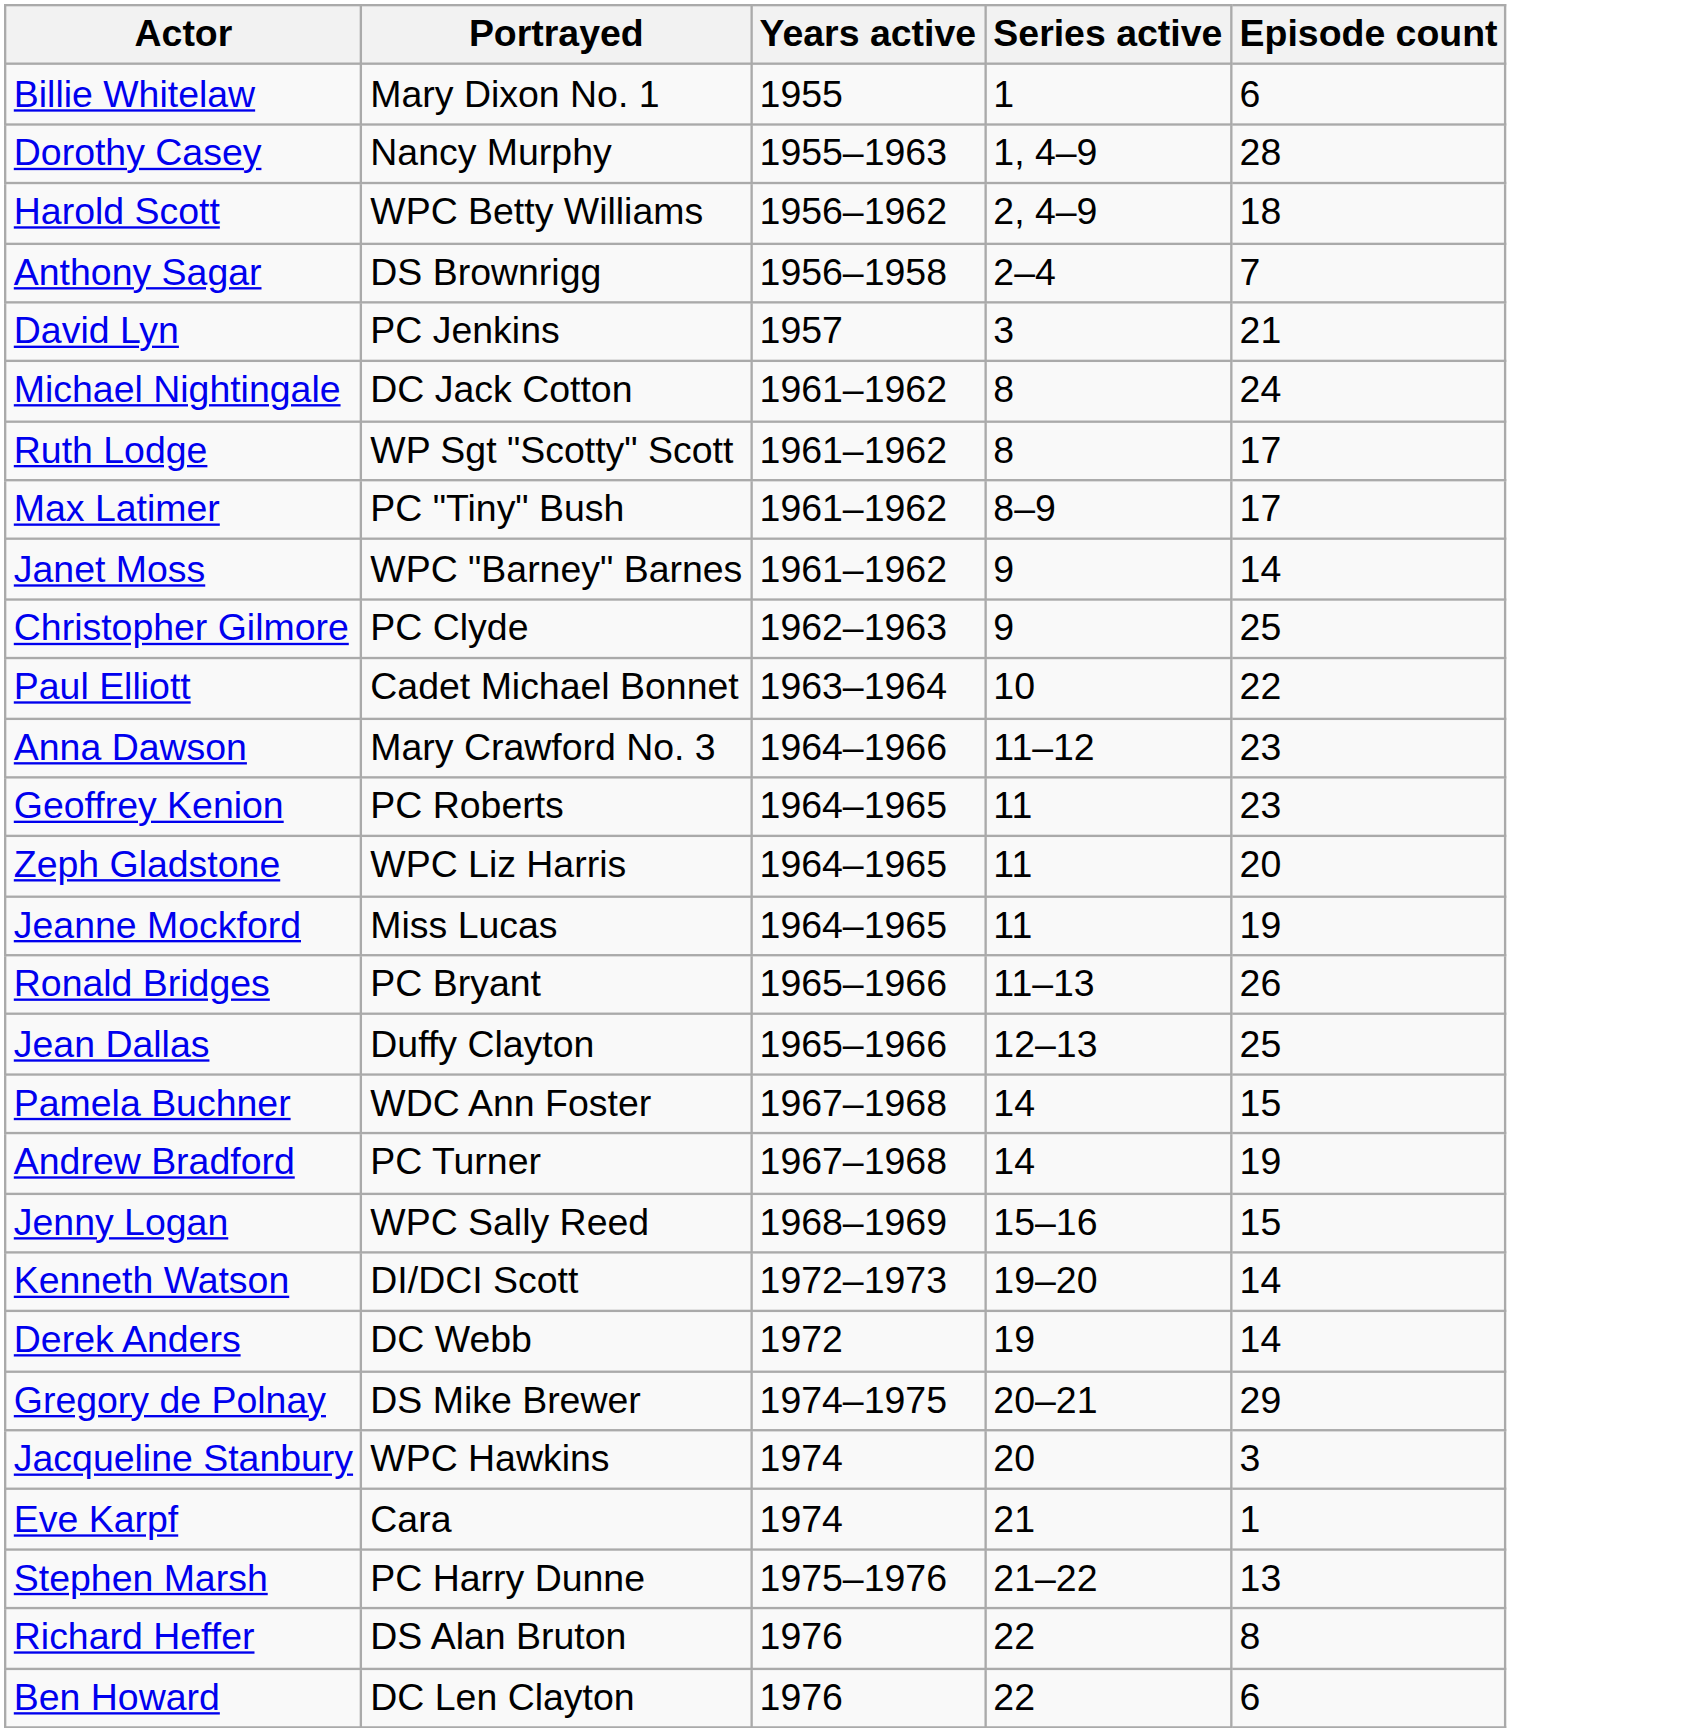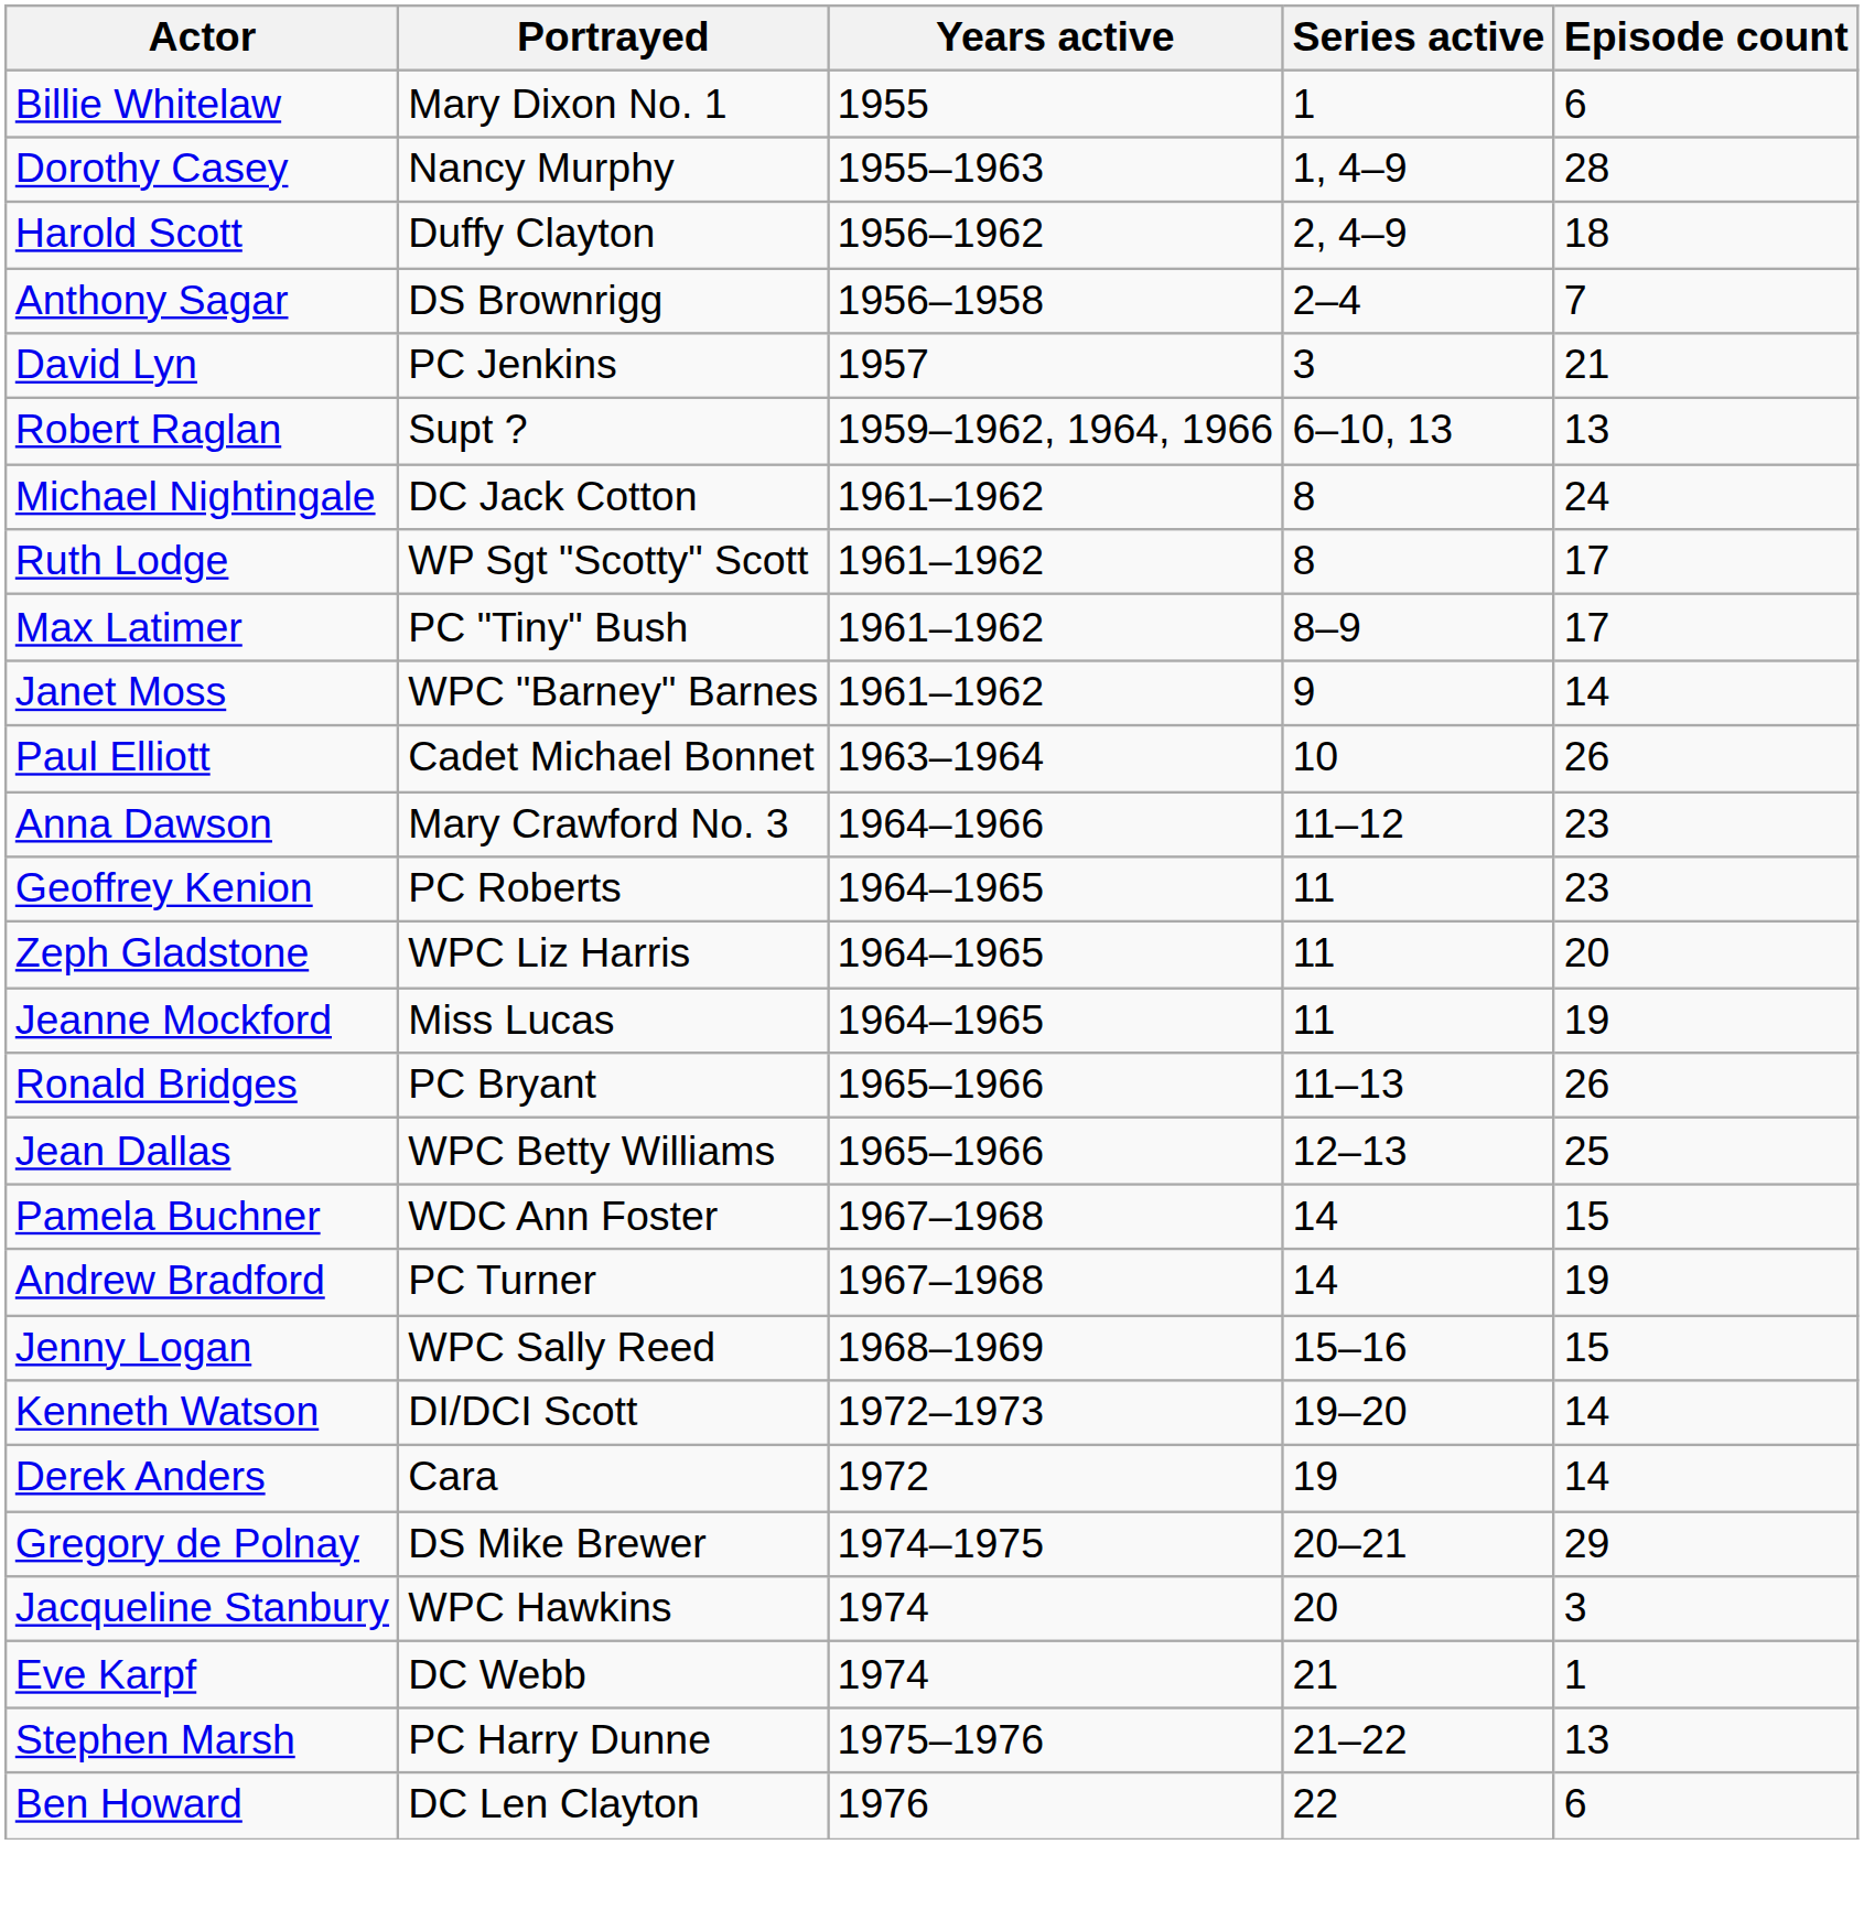Harold Scott | Portrayed: WPC Betty Williams -> Duffy Clayton
+ row: Robert Raglan | Supt ? | 1959–1962, 1964, 1966 | 6–10, 13 | 13
- row: Christopher Gilmore | PC Clyde | 1962–1963 | 9 | 25
Paul Elliott | Episode count: 22 -> 26
Jean Dallas | Portrayed: Duffy Clayton -> WPC Betty Williams
Derek Anders | Portrayed: DC Webb -> Cara
Eve Karpf | Portrayed: Cara -> DC Webb
- row: Richard Heffer | DS Alan Bruton | 1976 | 22 | 8
